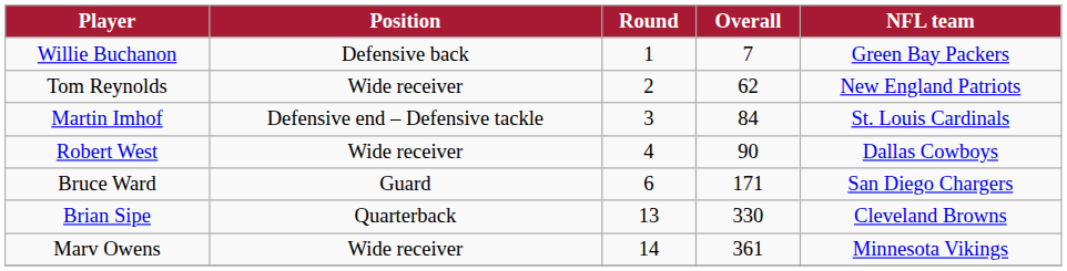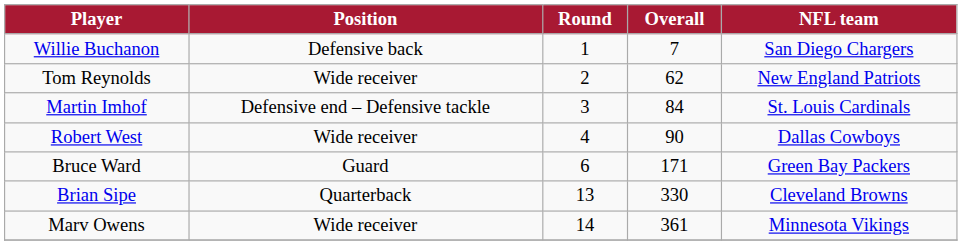Willie Buchanon | NFL team: Green Bay Packers -> San Diego Chargers
Bruce Ward | NFL team: San Diego Chargers -> Green Bay Packers
